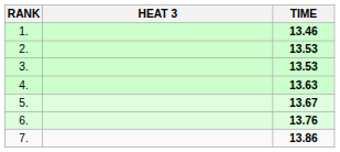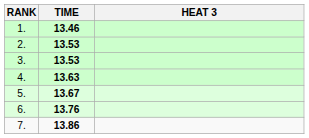columns swapped: HEAT 3 <-> TIME
